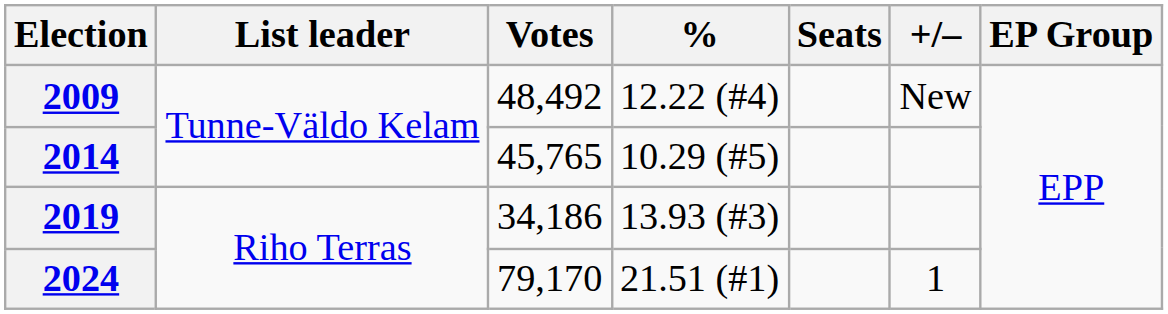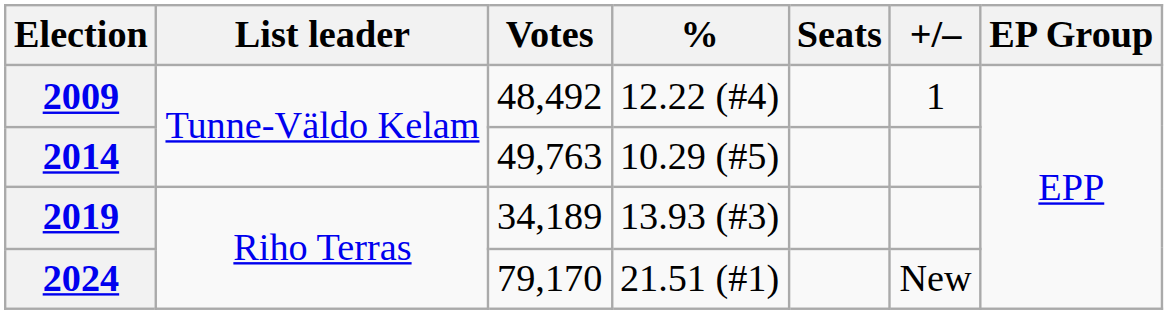2009 | +/–: New -> 1
2014 | Votes: 45,765 -> 49,763
2019 | Votes: 34,186 -> 34,189
2024 | +/–: 1 -> New
